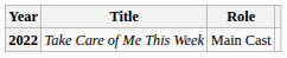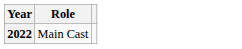- column: Title | Take Care of Me This Week
